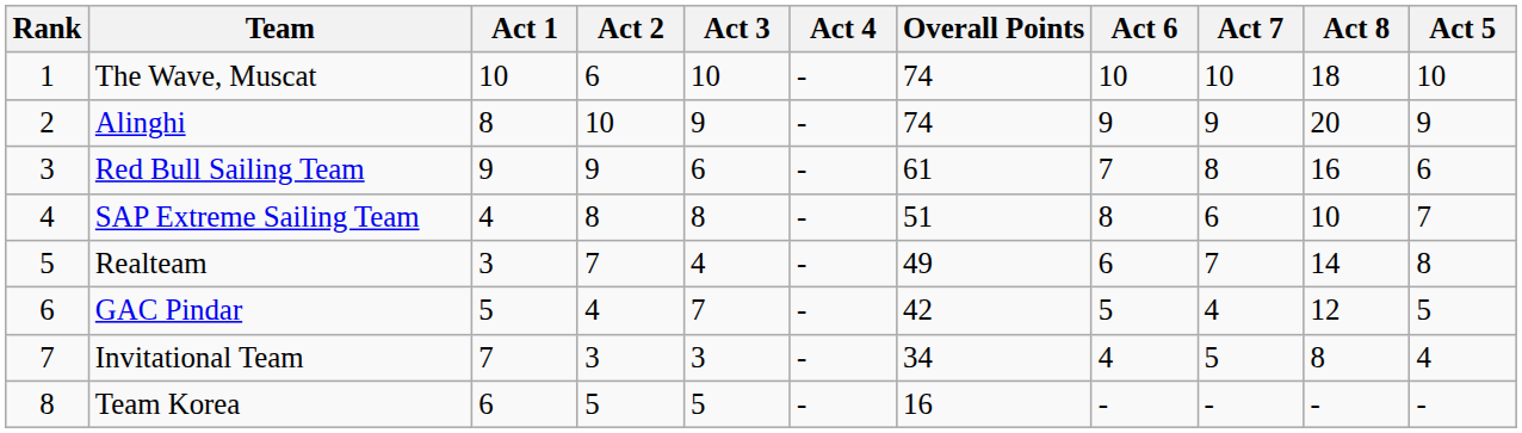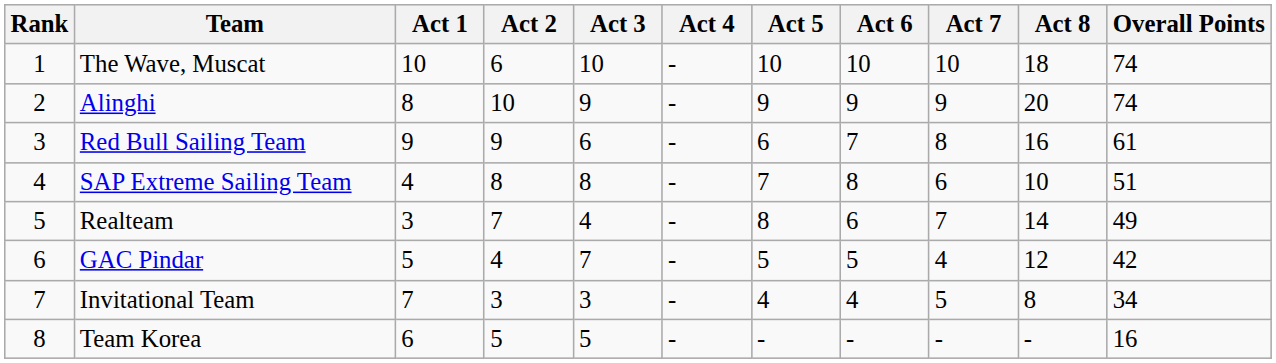columns swapped: Act 5 <-> Overall Points
